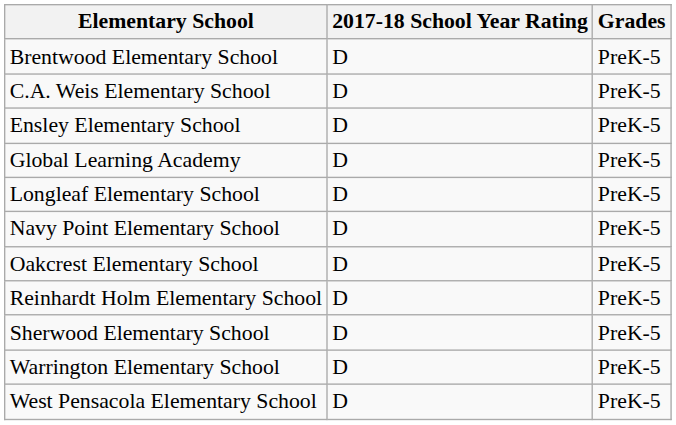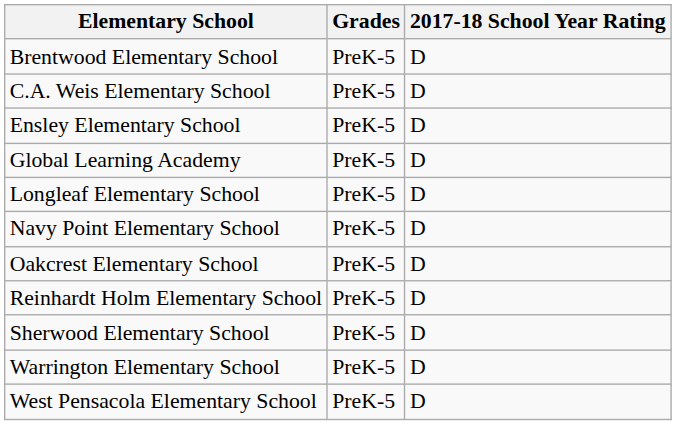columns swapped: Grades <-> 2017-18 School Year Rating
